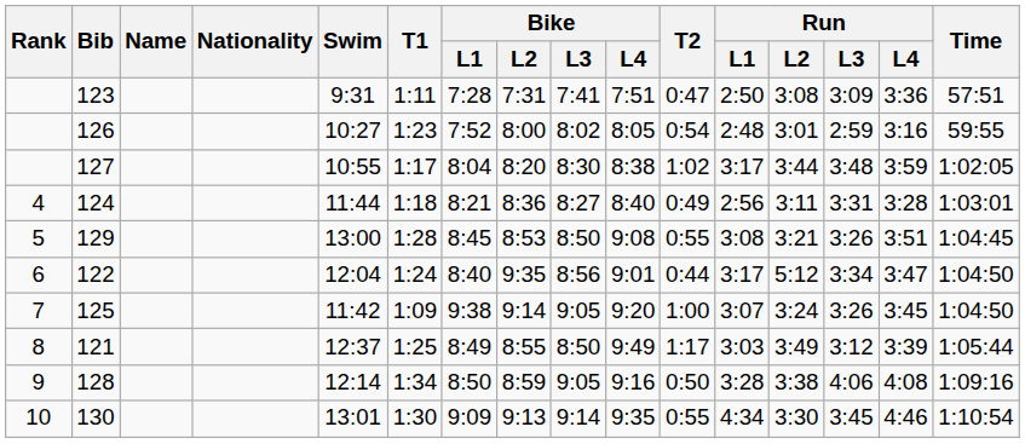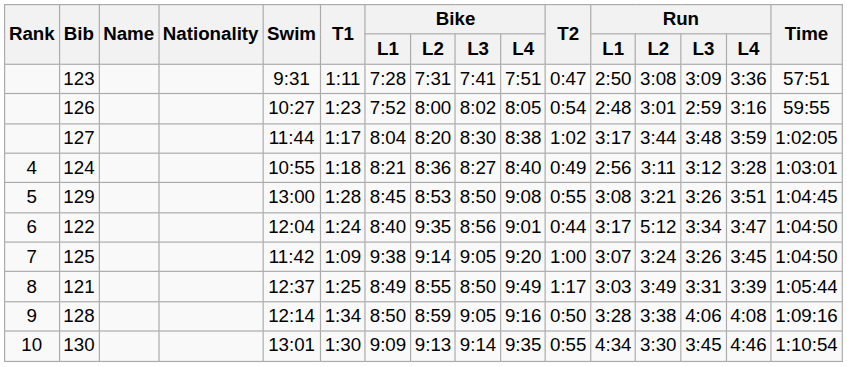127 | Swim: 10:55 -> 11:44
124 | Swim: 11:44 -> 10:55
124 | Run / L3: 3:31 -> 3:12
121 | Run / L3: 3:12 -> 3:31
